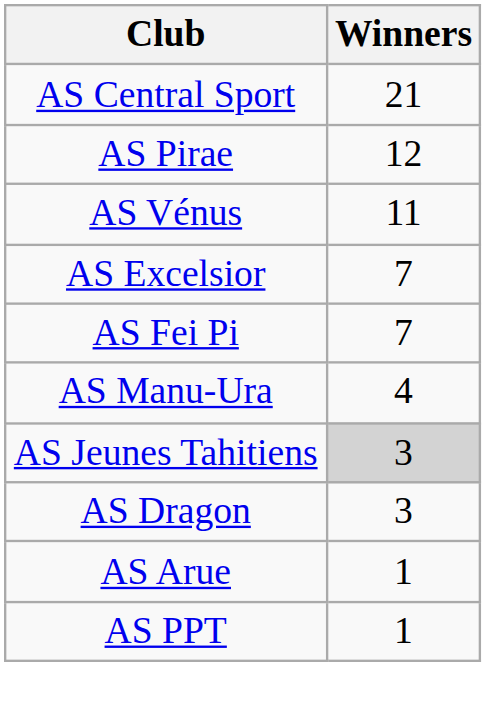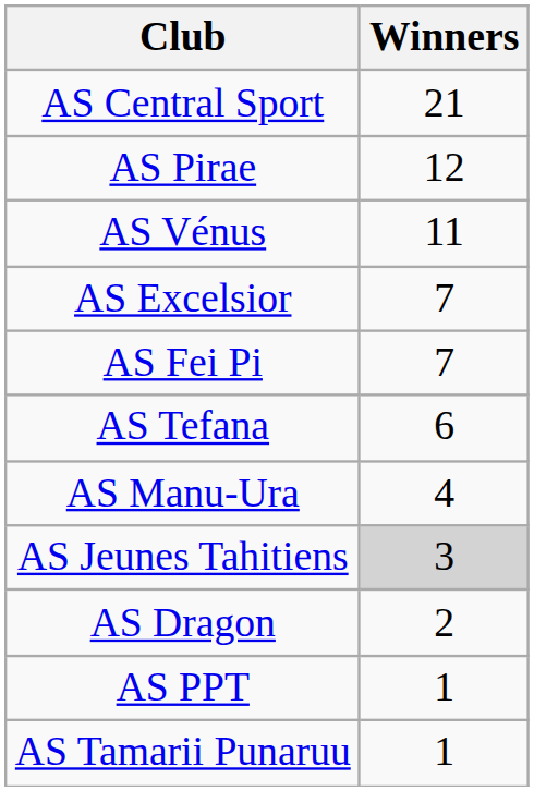+ row: AS Tefana | 6
AS Dragon | Winners: 3 -> 2
- row: AS Arue | 1
+ row: AS Tamarii Punaruu | 1
